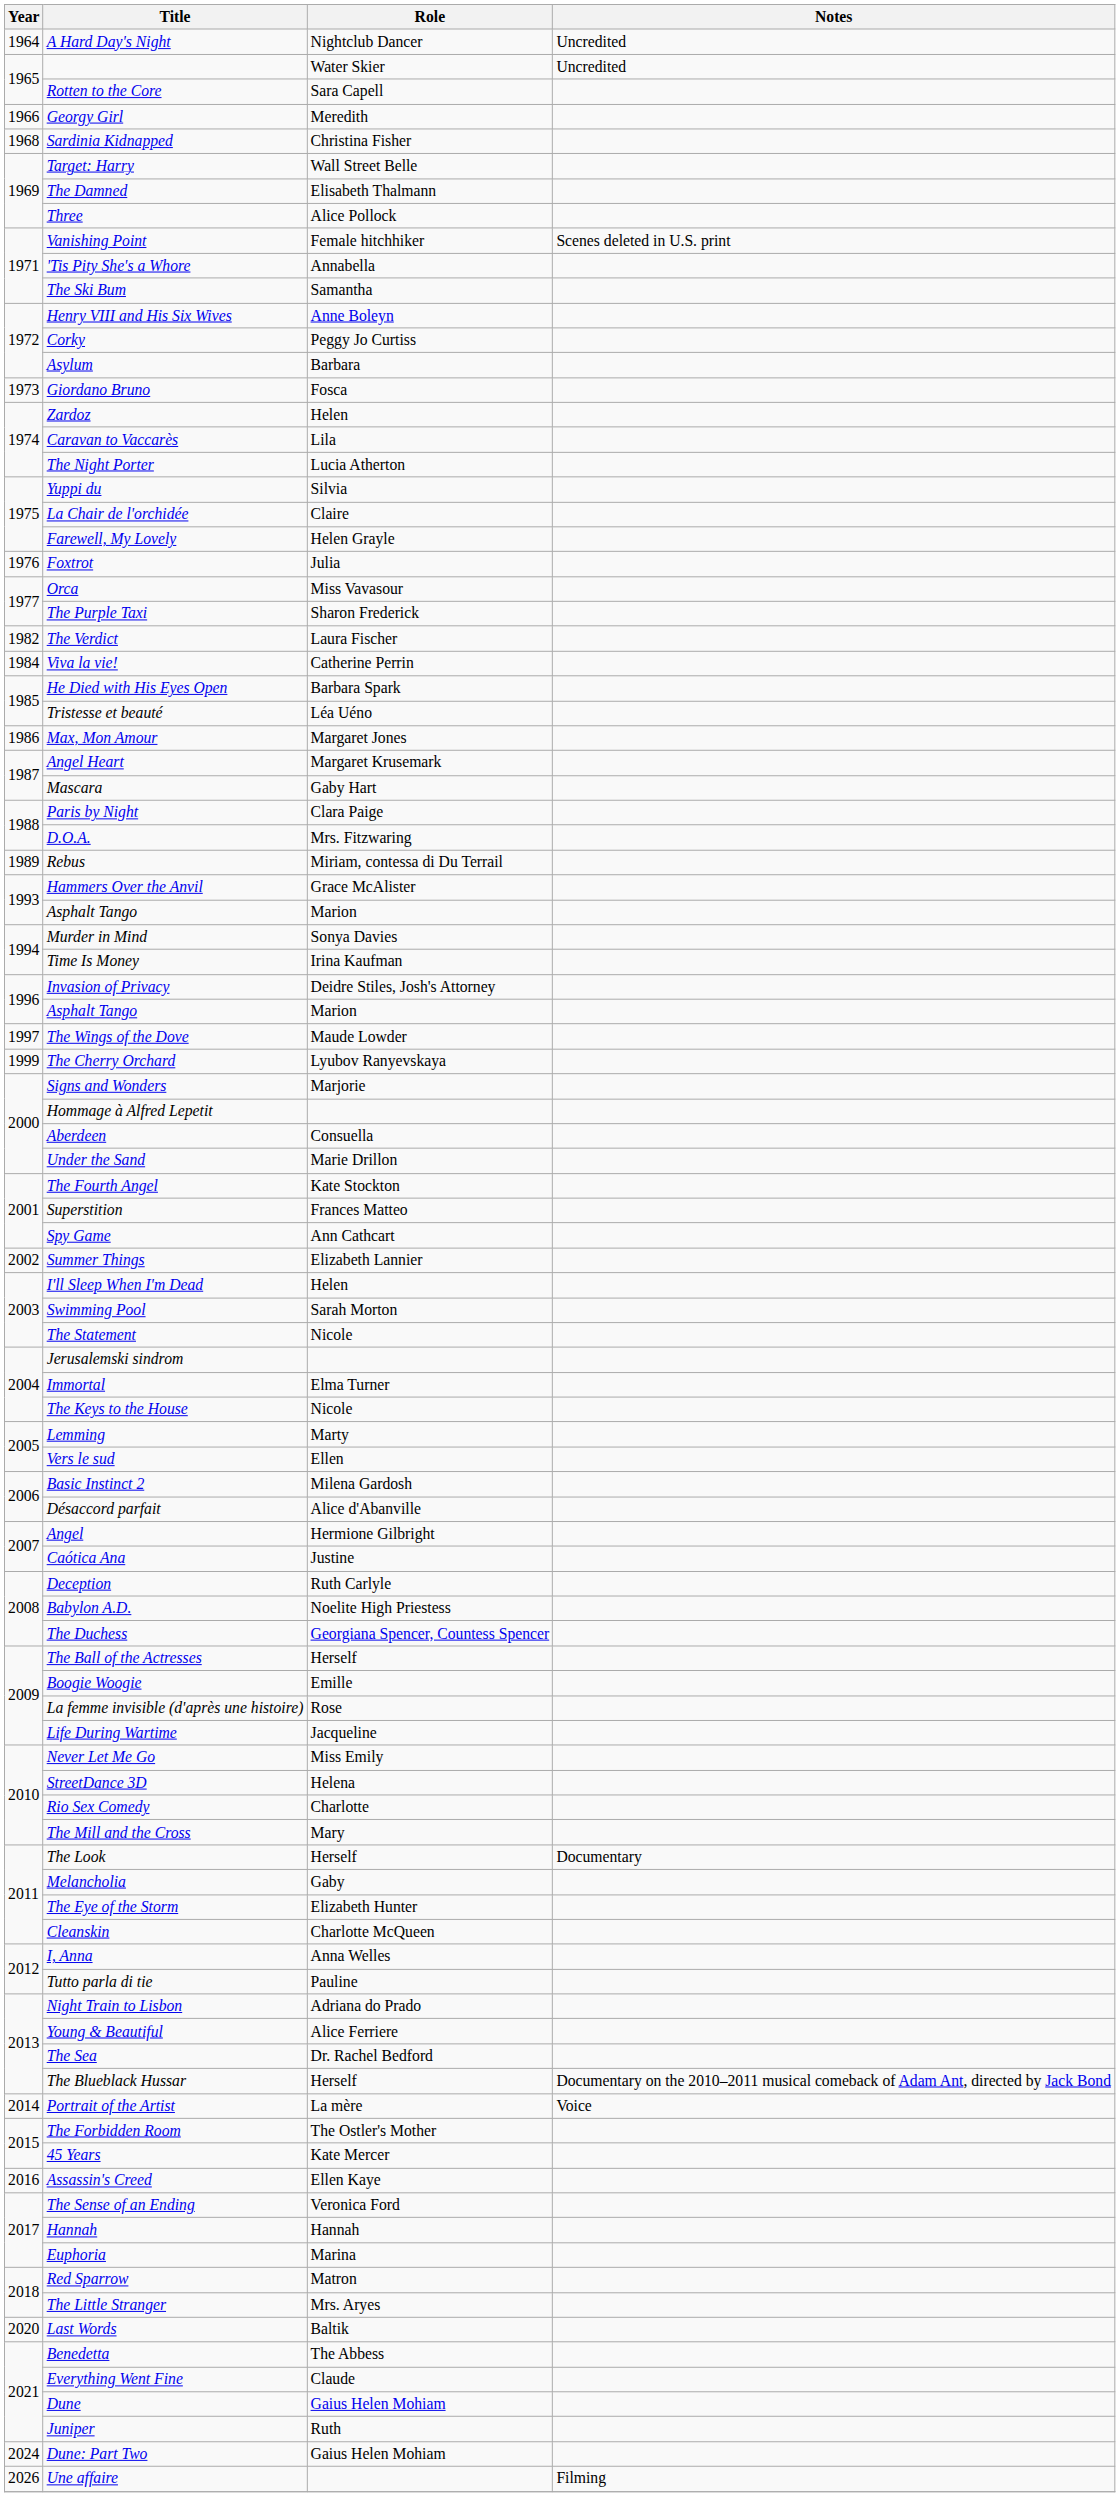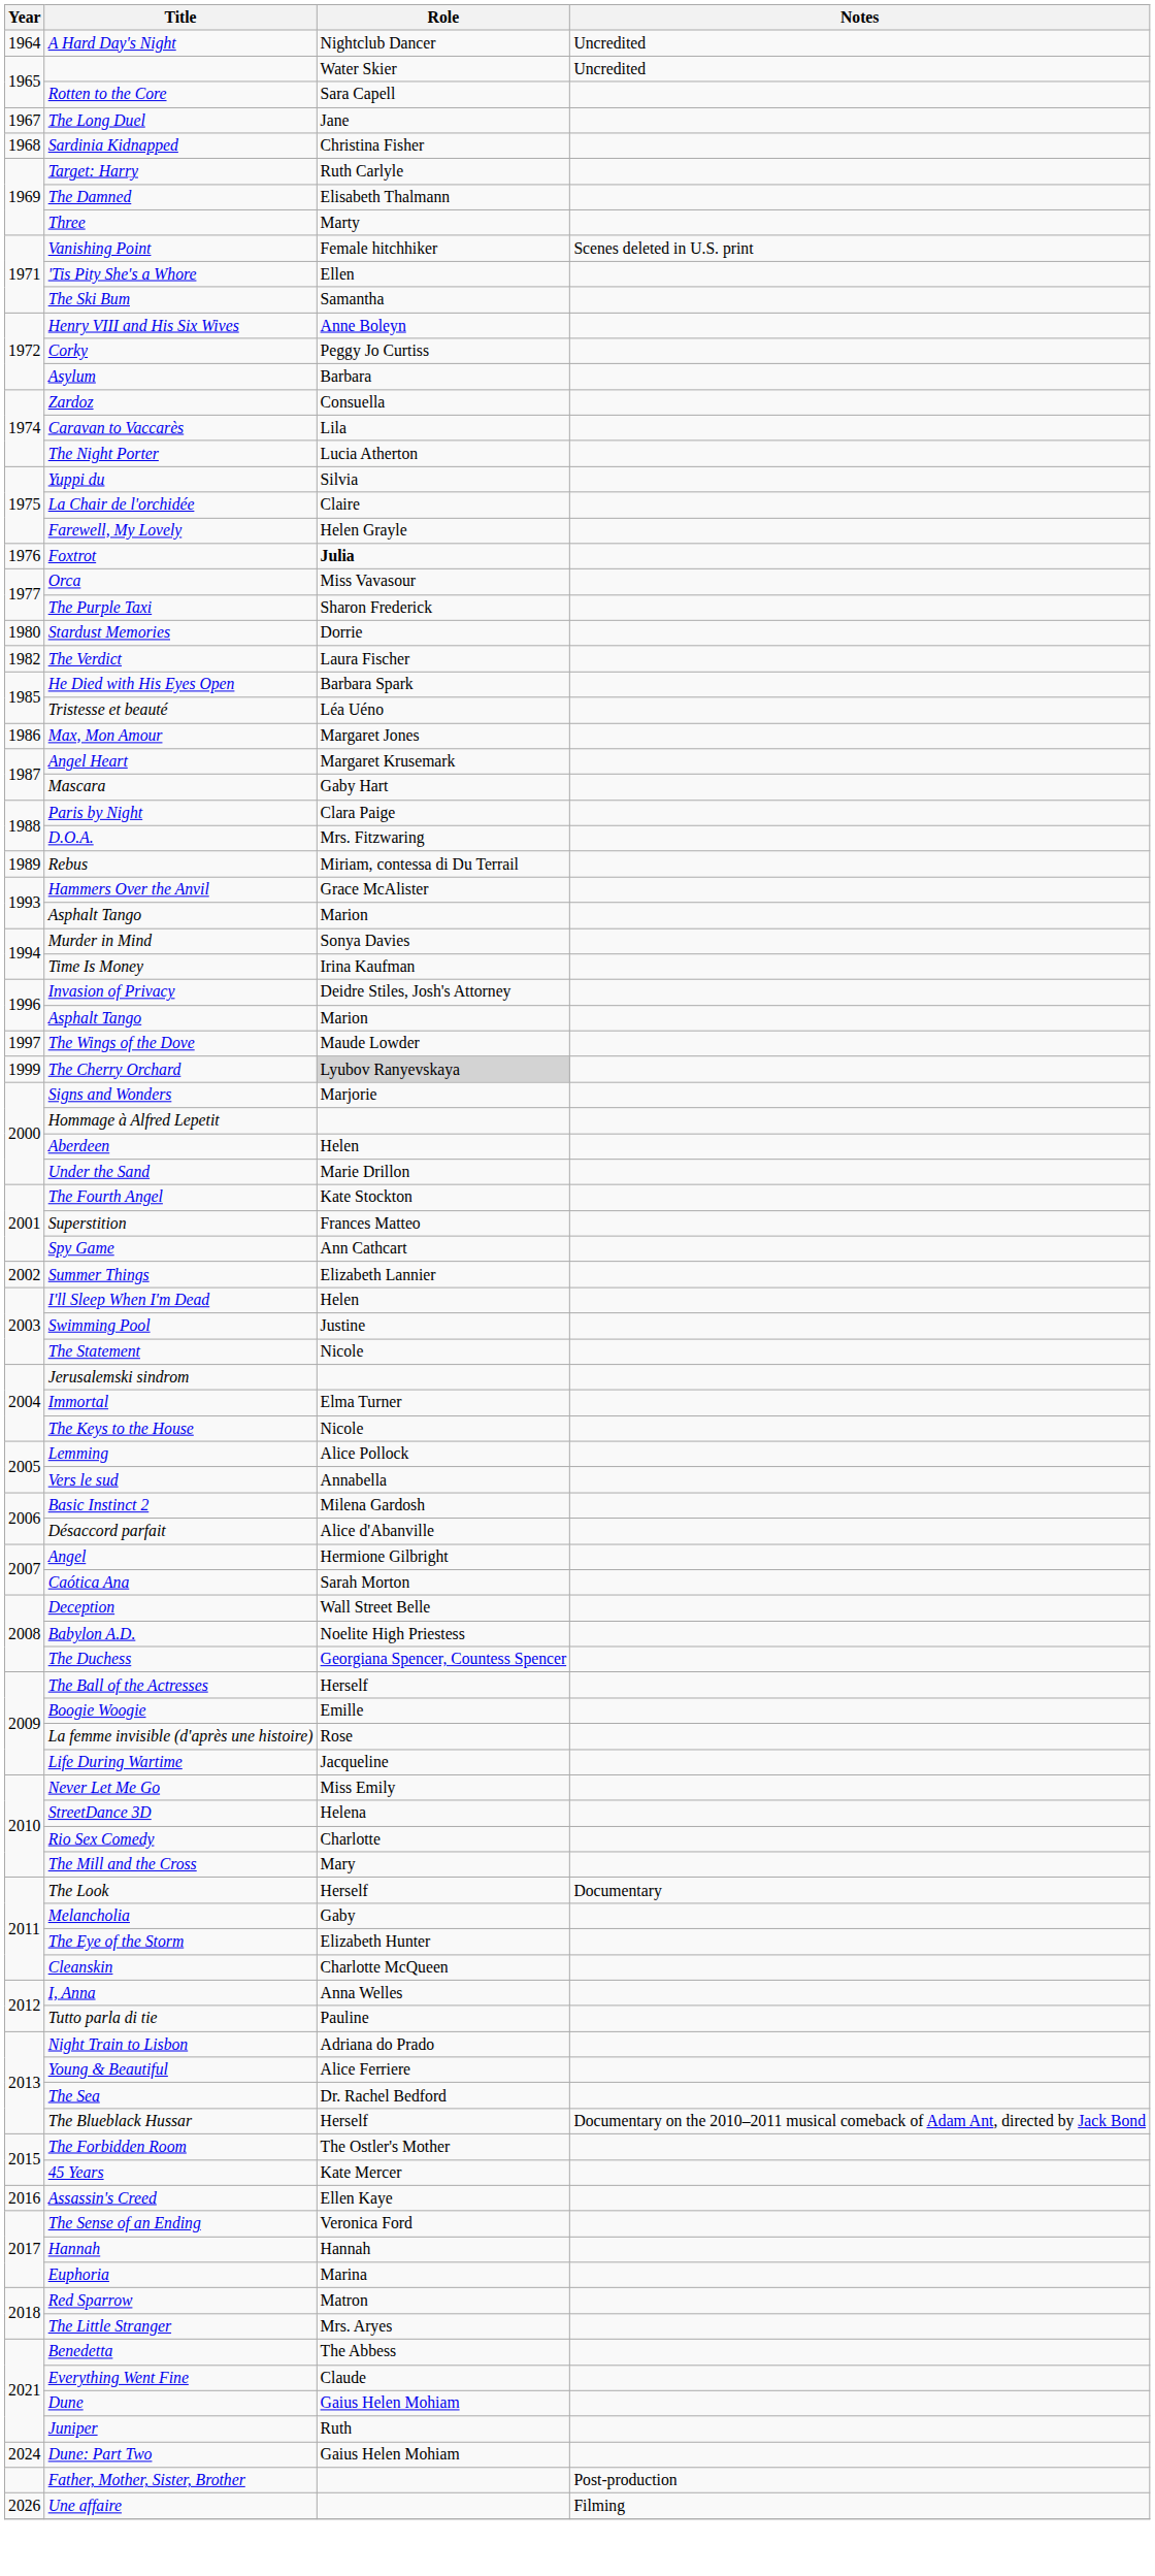- row: 1966 | Georgy Girl | Meredith
+ row: 1967 | The Long Duel | Jane
Target: Harry | Role: Wall Street Belle -> Ruth Carlyle
Three | Role: Alice Pollock -> Marty
'Tis Pity She's a Whore | Role: Annabella -> Ellen
- row: 1973 | Giordano Bruno | Fosca
Zardoz | Role: Helen -> Consuella
Foxtrot | Role: normal -> bold
+ row: 1980 | Stardust Memories | Dorrie
- row: 1984 | Viva la vie! | Catherine Perrin
The Cherry Orchard | Role: no background -> lightgrey background
Aberdeen | Role: Consuella -> Helen
Swimming Pool | Role: Sarah Morton -> Justine
Lemming | Role: Marty -> Alice Pollock
Vers le sud | Role: Ellen -> Annabella
Caótica Ana | Role: Justine -> Sarah Morton
Deception | Role: Ruth Carlyle -> Wall Street Belle
- row: 2014 | Portrait of the Artist | La mère | Voice
- row: 2020 | Last Words | Baltik
+ row: Father, Mother, Sister, Brother | Post-production
